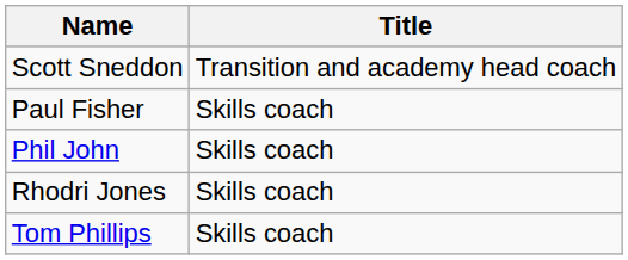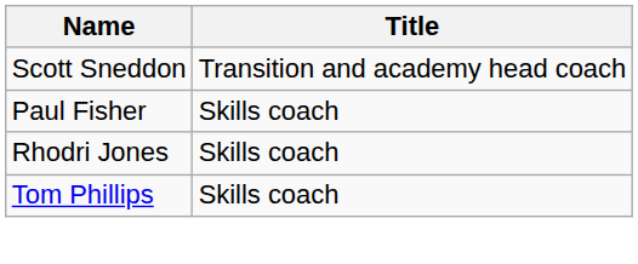- row: Phil John | Skills coach
